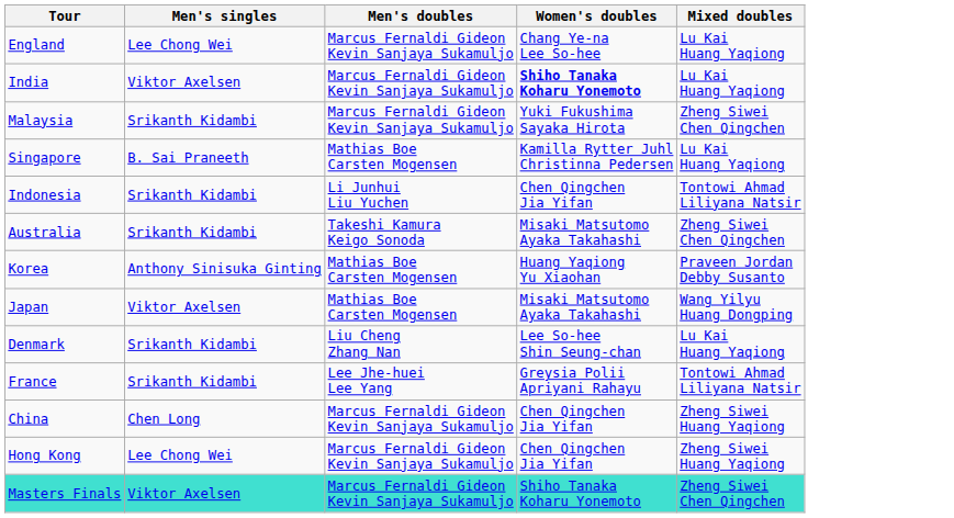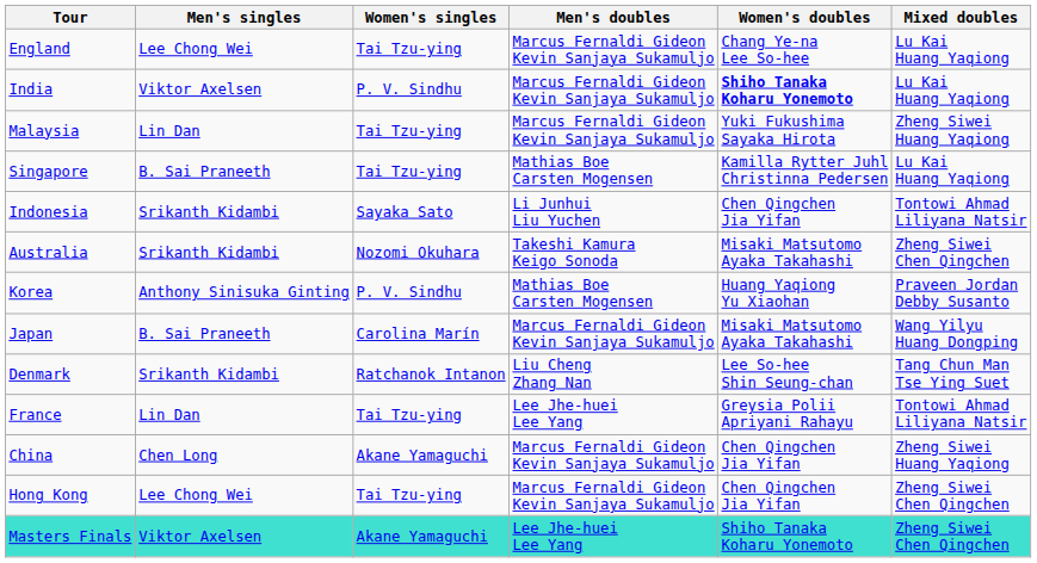+ column: Women's singles | Tai Tzu-ying | P. V. Sindhu | Tai Tzu-ying | Tai Tzu-ying | Sayaka Sato | Nozomi Okuhara | P. V. Sindhu | Carolina Marín | Ratchanok Intanon | Tai Tzu-ying | Akane Yamaguchi | Tai Tzu-ying | Akane Yamaguchi
Malaysia | Men's singles: Srikanth Kidambi -> Lin Dan
Malaysia | Mixed doubles: Zheng Siwei Chen Qingchen -> Zheng Siwei Huang Yaqiong
Japan | Men's singles: Viktor Axelsen -> B. Sai Praneeth
Japan | Men's doubles: Mathias Boe Carsten Mogensen -> Marcus Fernaldi Gideon Kevin Sanjaya Sukamuljo
Denmark | Mixed doubles: Lu Kai Huang Yaqiong -> Tang Chun Man Tse Ying Suet
France | Men's singles: Srikanth Kidambi -> Lin Dan
Hong Kong | Mixed doubles: Zheng Siwei Huang Yaqiong -> Zheng Siwei Chen Qingchen
Masters Finals | Men's doubles: Marcus Fernaldi Gideon Kevin Sanjaya Sukamuljo -> Lee Jhe-huei Lee Yang
